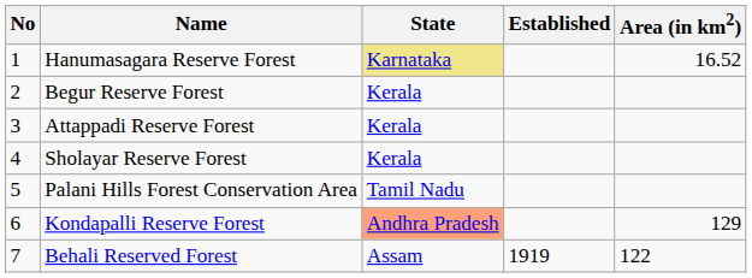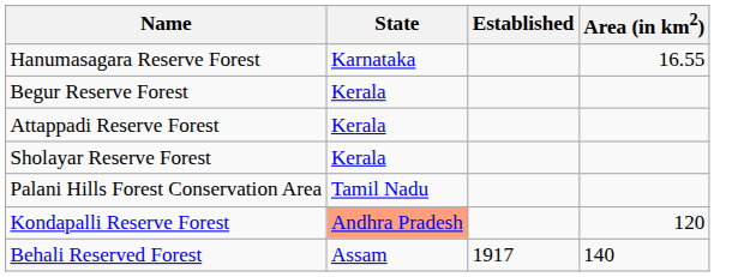- column: No | 1 | 2 | 3 | 4 | 5 | 6 | 7
Hanumasagara Reserve Forest | State: khaki background -> no background
Hanumasagara Reserve Forest | Area (in km2): 16.52 -> 16.55
Kondapalli Reserve Forest | Area (in km2): 129 -> 120
Behali Reserved Forest | Established: 1919 -> 1917
Behali Reserved Forest | Area (in km2): 122 -> 140
